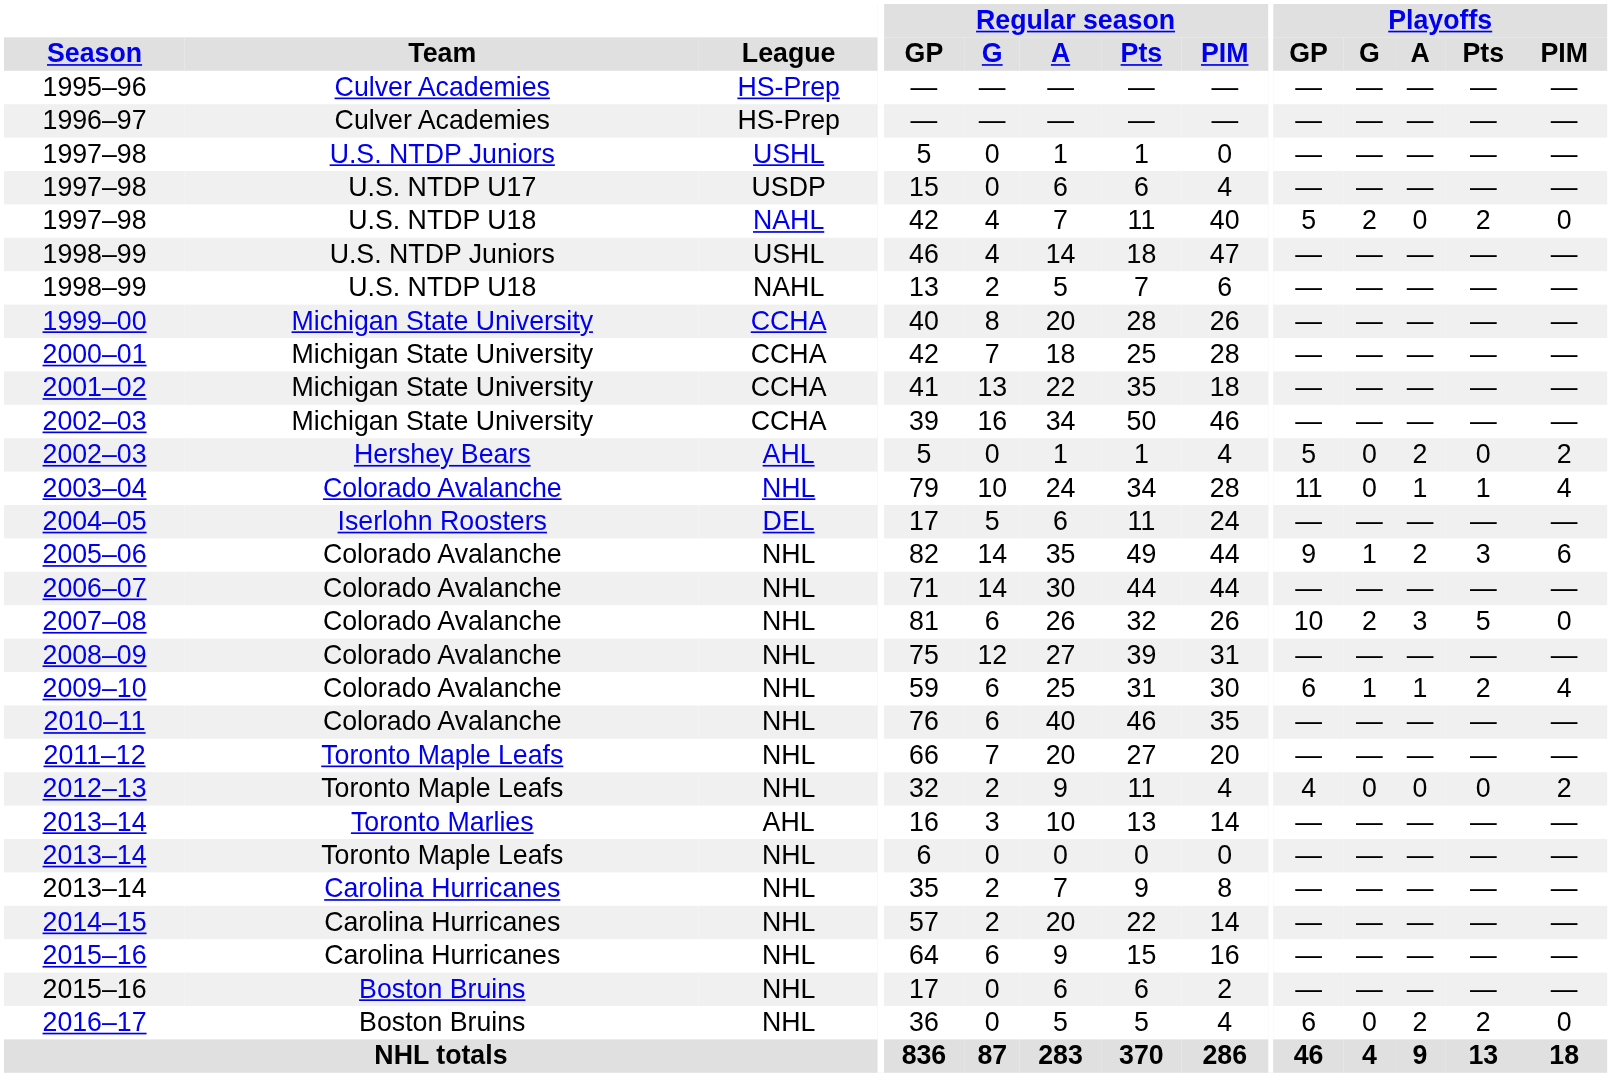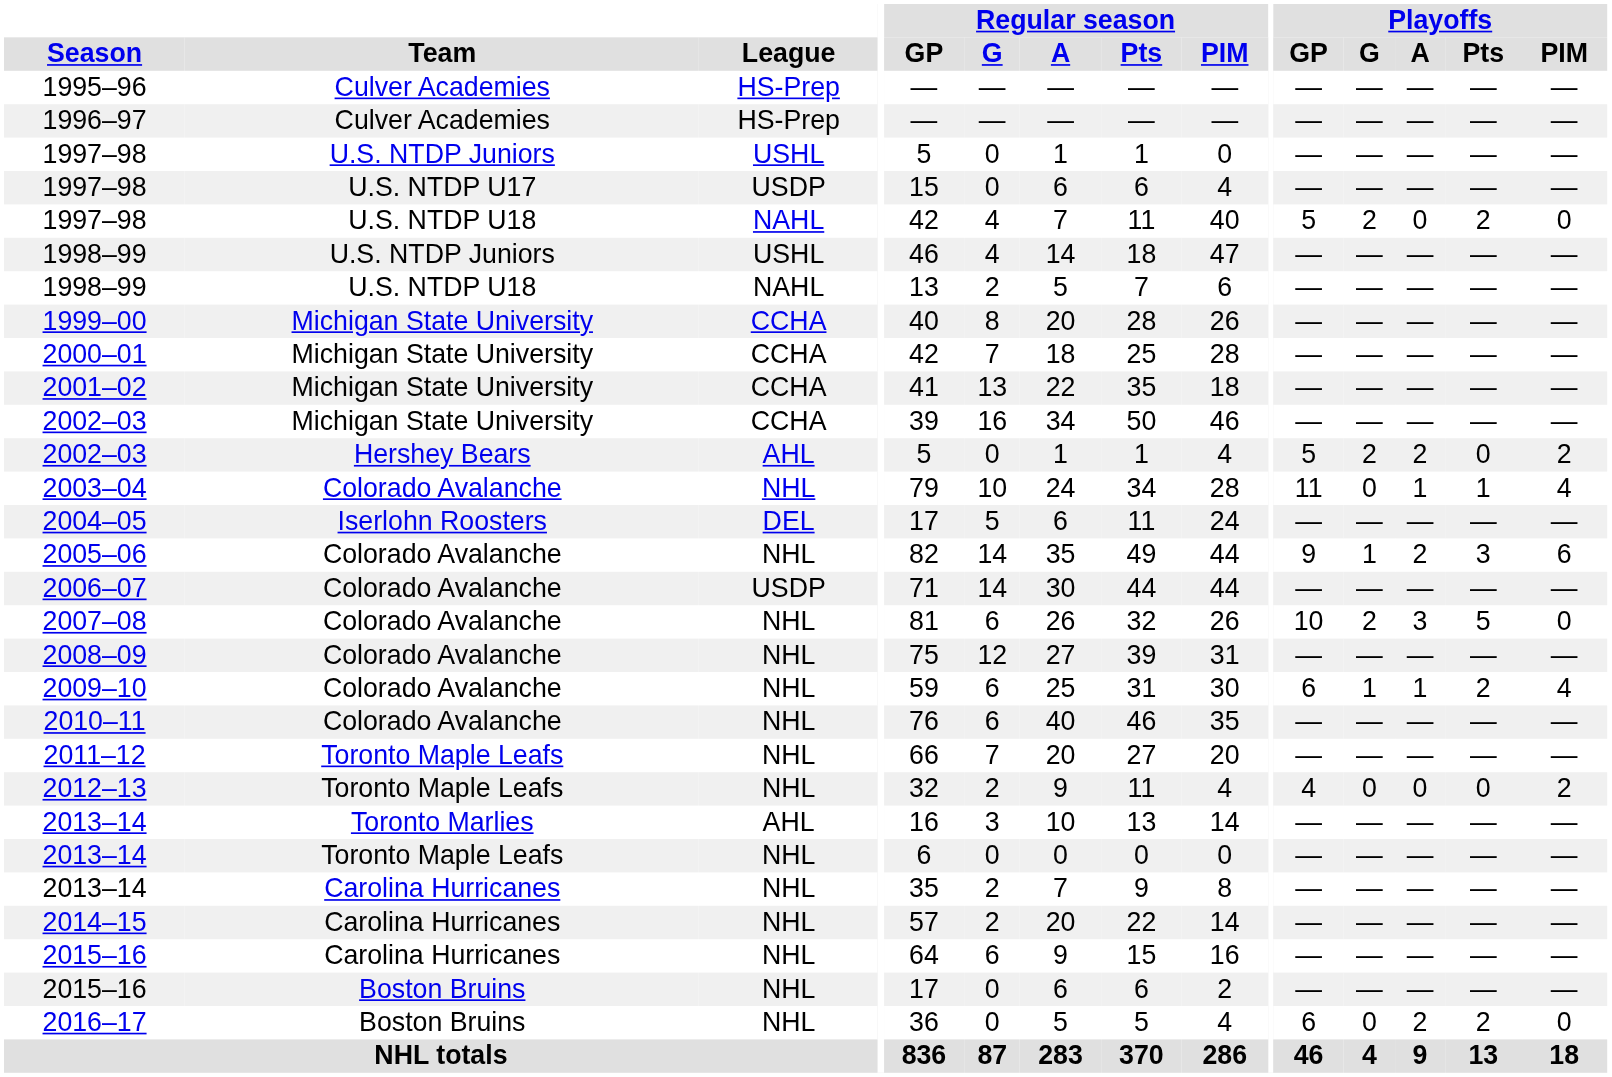2002–03 / Hershey Bears | Playoffs / G: 0 -> 2
2006–07 | League: NHL -> USDP
